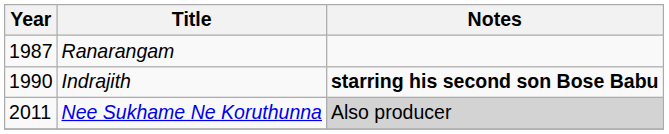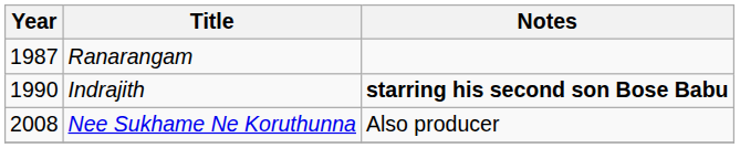Nee Sukhame Ne Koruthunna | Year: 2011 -> 2008
Nee Sukhame Ne Koruthunna | Notes: lightgrey background -> no background
